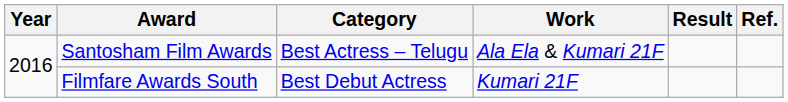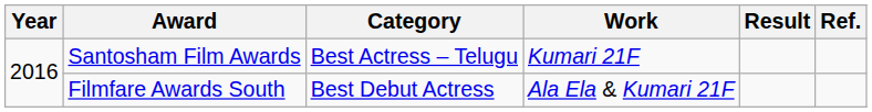Santosham Film Awards | Work: Ala Ela & Kumari 21F -> Kumari 21F
Filmfare Awards South | Work: Kumari 21F -> Ala Ela & Kumari 21F
